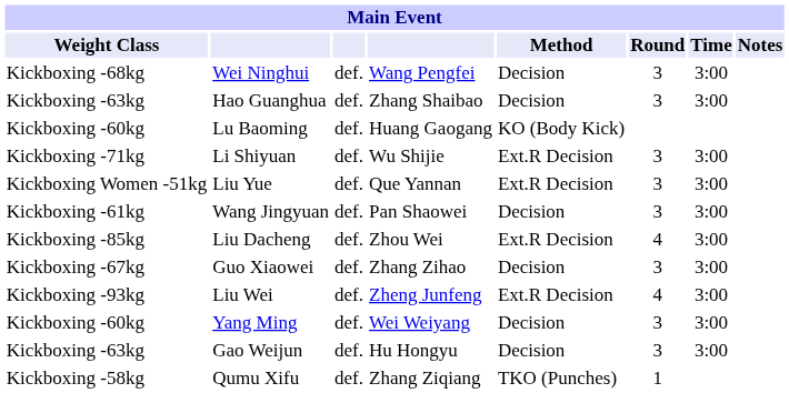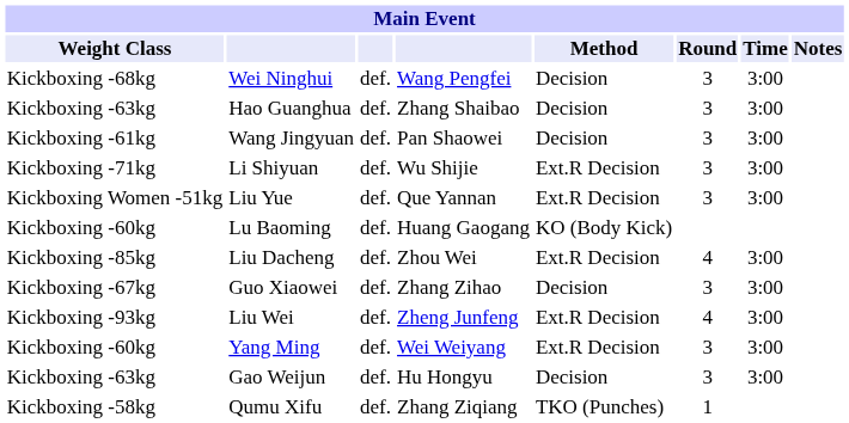rows swapped: Lu Baoming <-> Wang Jingyuan
Yang Ming | Method: Decision -> Ext.R Decision
